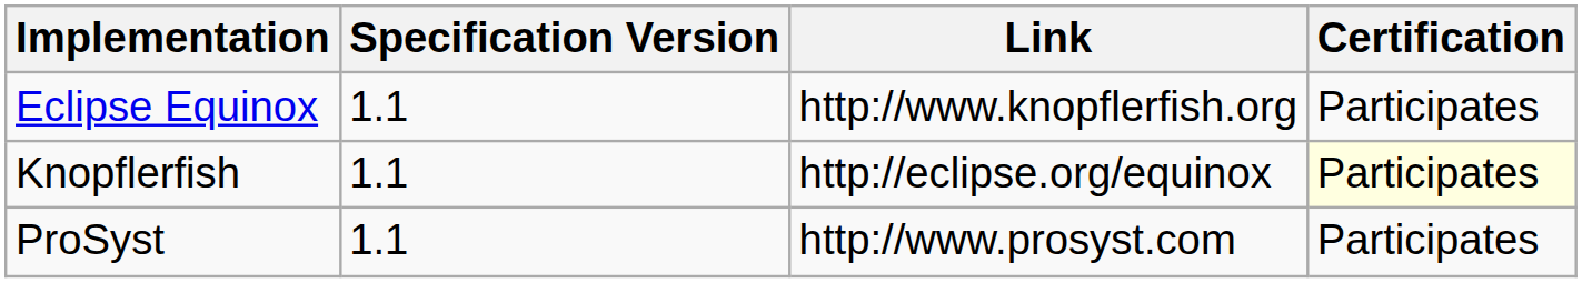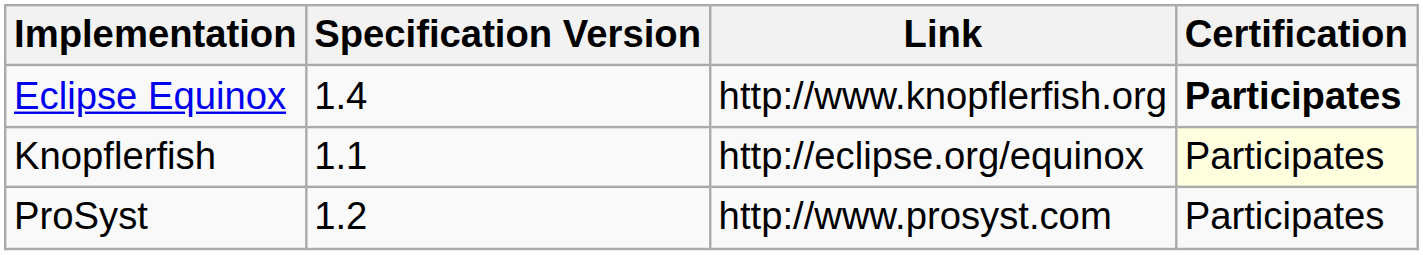Eclipse Equinox | Specification Version: 1.1 -> 1.4
Eclipse Equinox | Certification: normal -> bold
ProSyst | Specification Version: 1.1 -> 1.2
